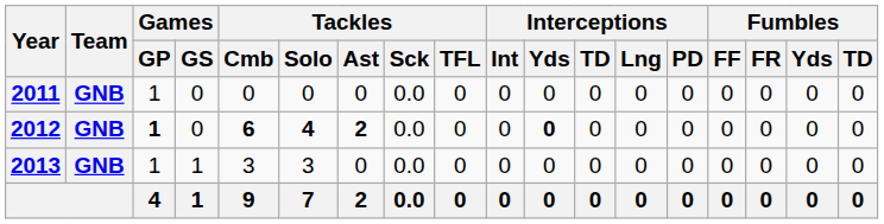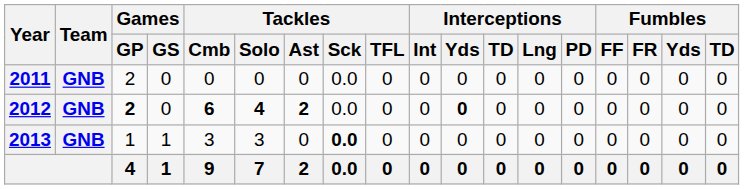2011 | Games / GP: 1 -> 2
2012 | Games / GP: 1 -> 2
2013 | Tackles / Sck: normal -> bold
